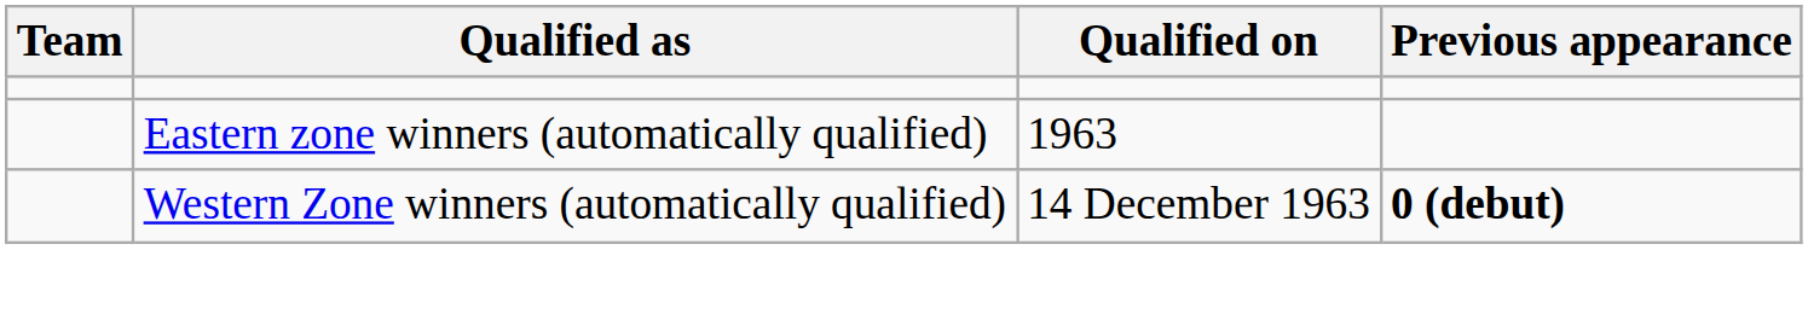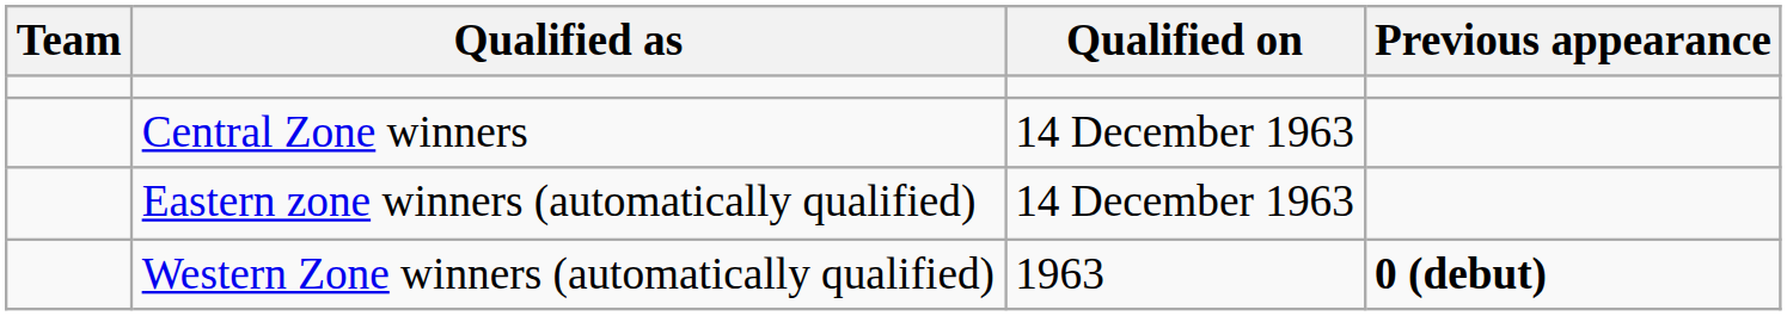+ row: Central Zone winners | 14 December 1963
Eastern zone winners (automatically qualified) | Qualified on: 1963 -> 14 December 1963
Western Zone winners (automatically qualified) | Qualified on: 14 December 1963 -> 1963
